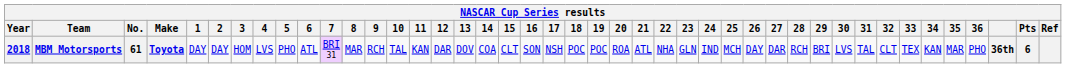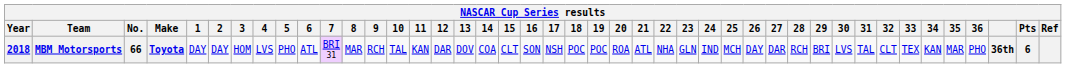MBM Motorsports | No.: 61 -> 66
